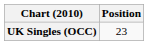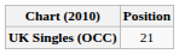UK Singles (OCC) | Position: 23 -> 21
